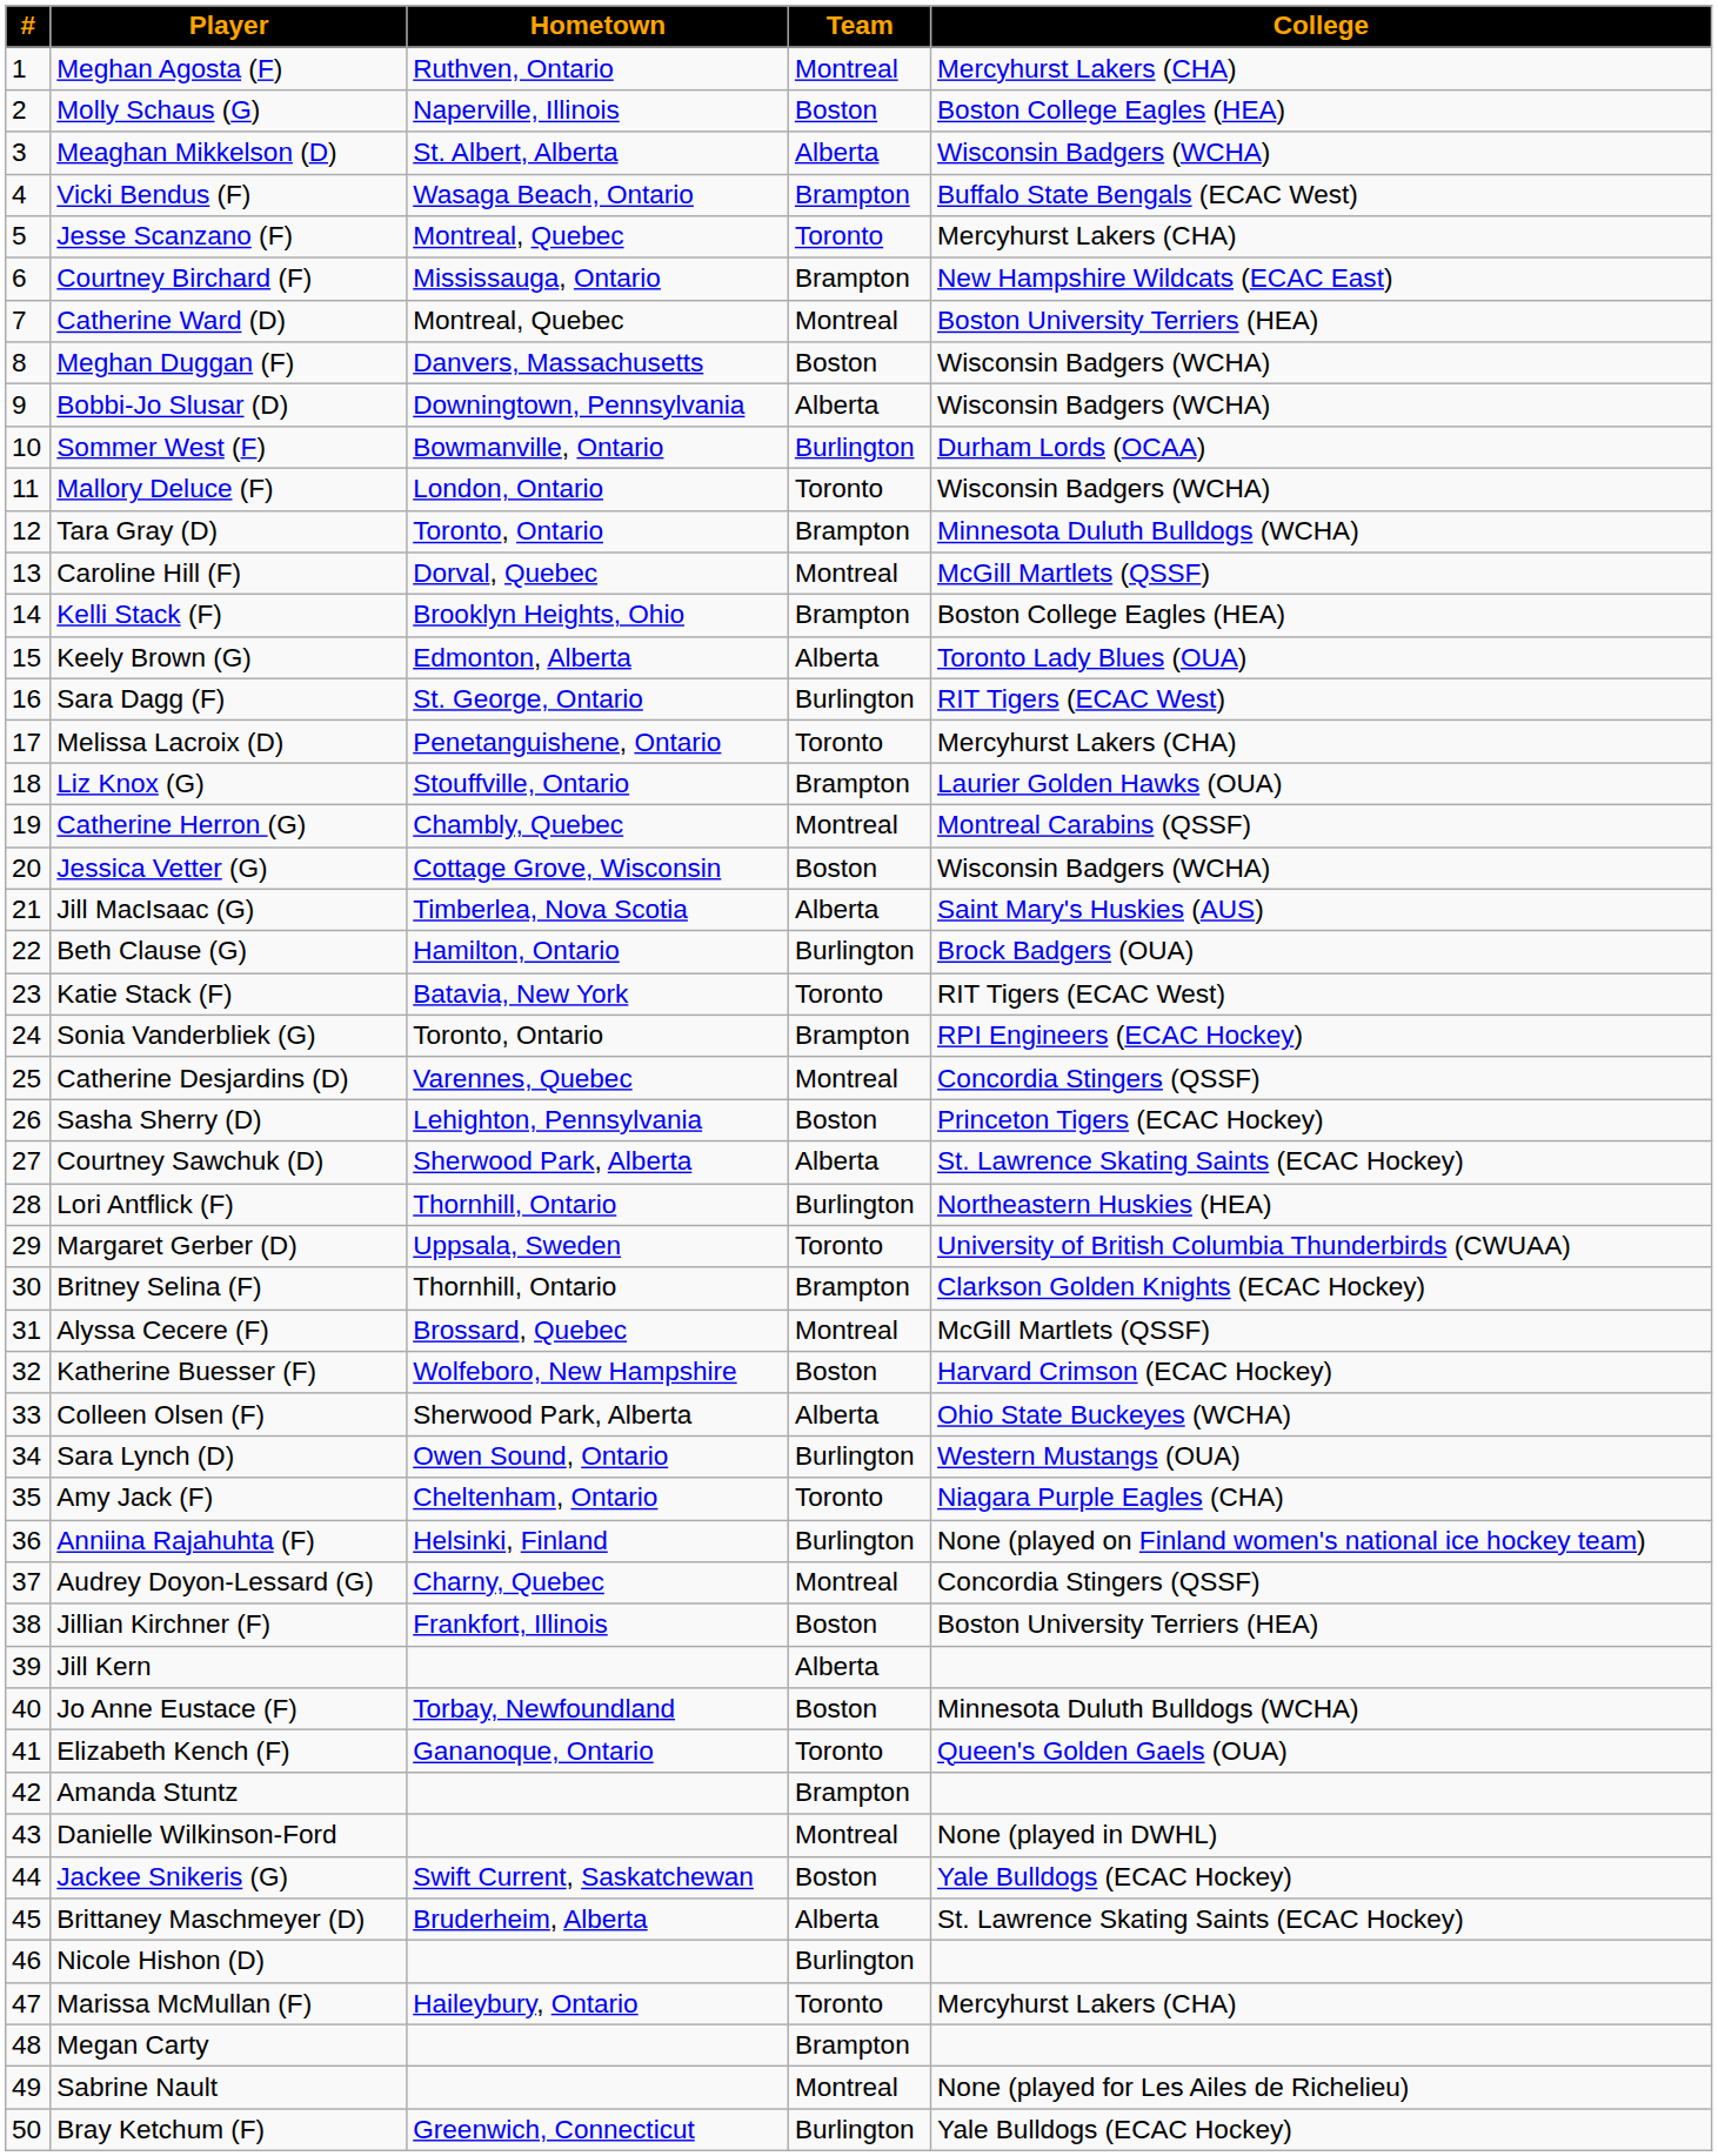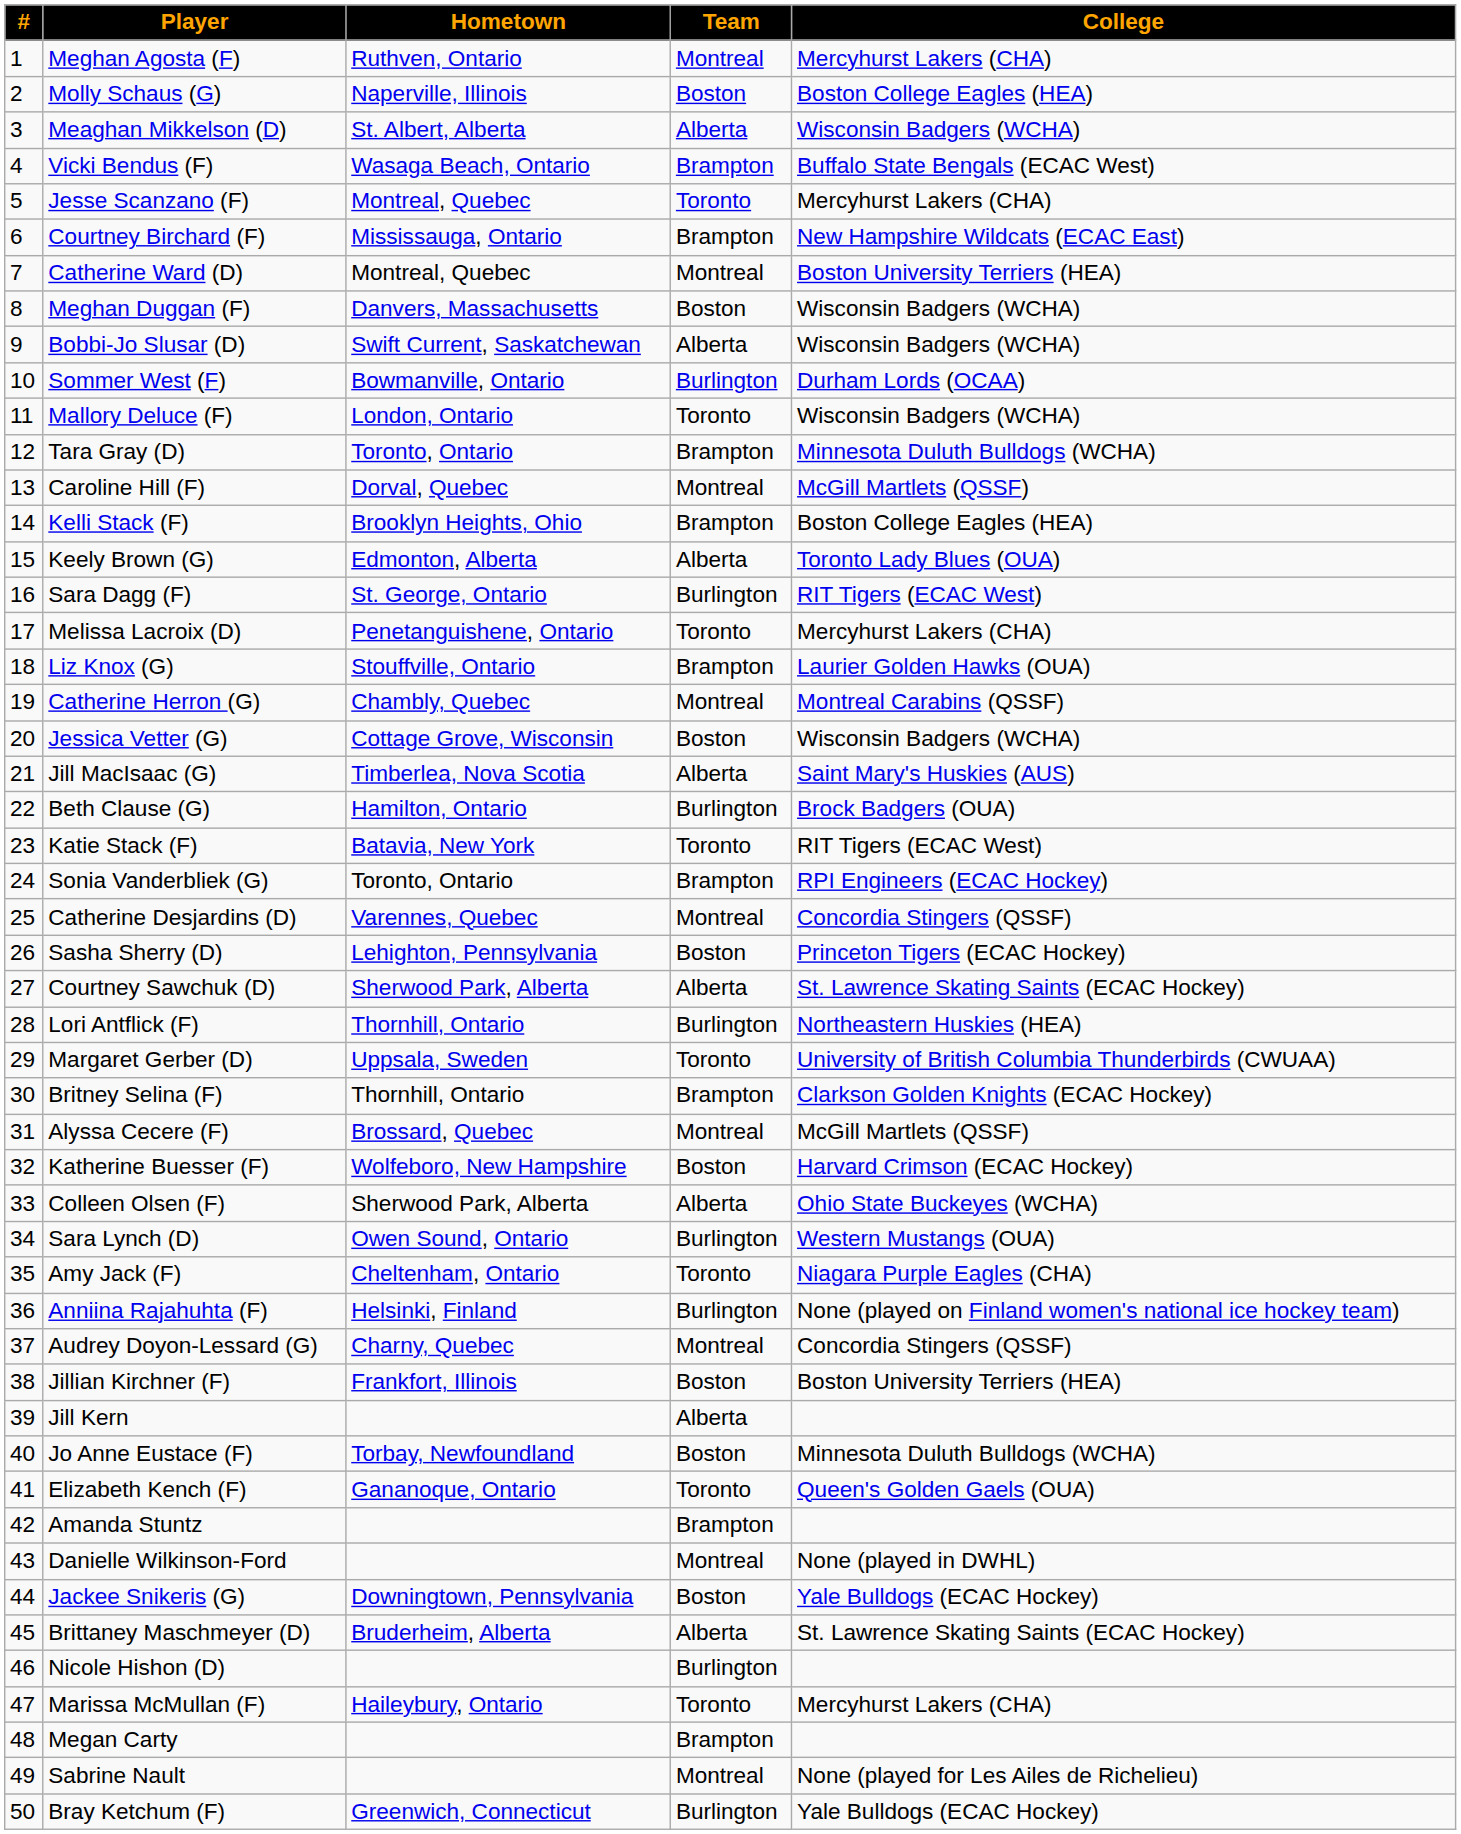Bobbi-Jo Slusar (D) | Hometown: Downingtown, Pennsylvania -> Swift Current, Saskatchewan
Jackee Snikeris (G) | Hometown: Swift Current, Saskatchewan -> Downingtown, Pennsylvania
